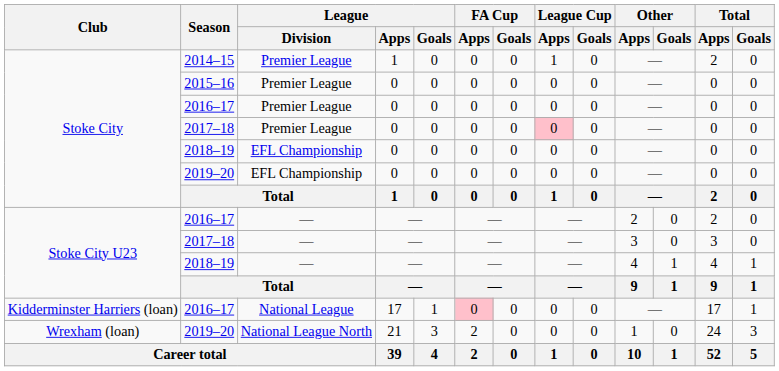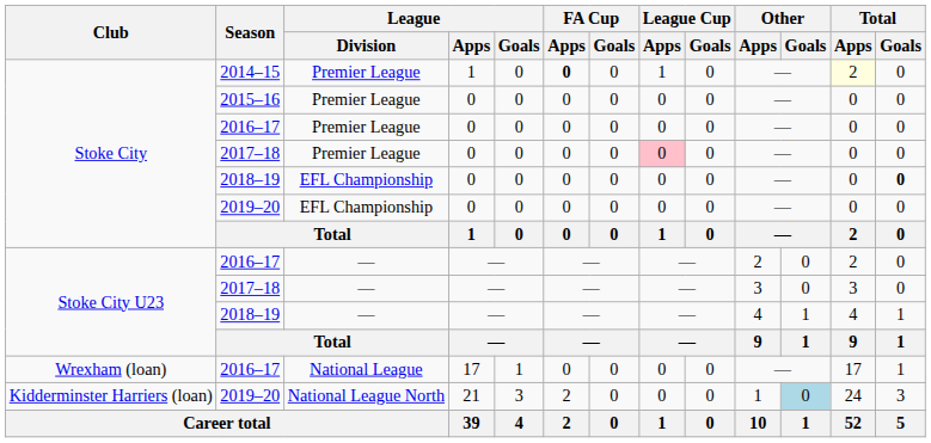2014–15 | FA Cup / Apps: normal -> bold
2014–15 | Total / Apps: no background -> lightyellow background
2018–19 / EFL Championship | Total / Goals: normal -> bold
2016–17 / National League | Club: Kidderminster Harriers (loan) -> Wrexham (loan)
2016–17 / National League | FA Cup / Apps: pink background -> no background
2019–20 / National League North | Club: Wrexham (loan) -> Kidderminster Harriers (loan)
2019–20 / National League North | Other / Goals: no background -> lightblue background
